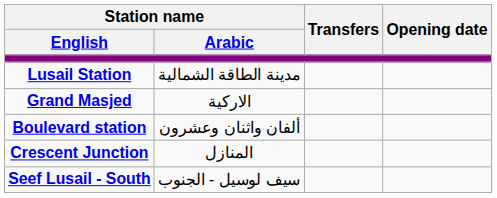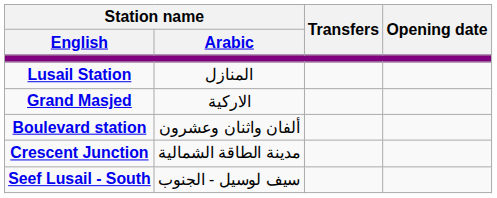Lusail Station | Station name / Arabic: مدينة الطاقة الشمالية -> المنازل
Crescent Junction | Station name / Arabic: المنازل -> مدينة الطاقة الشمالية
